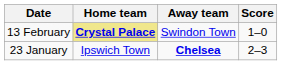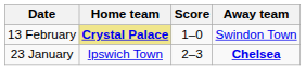columns swapped: Score <-> Away team
